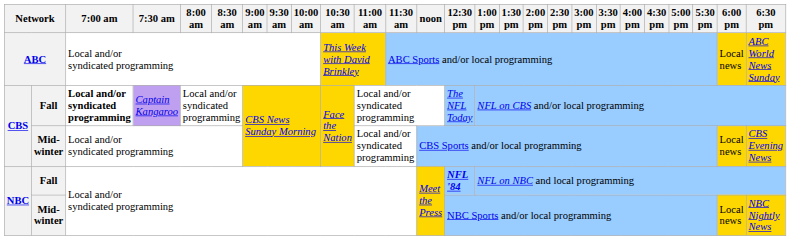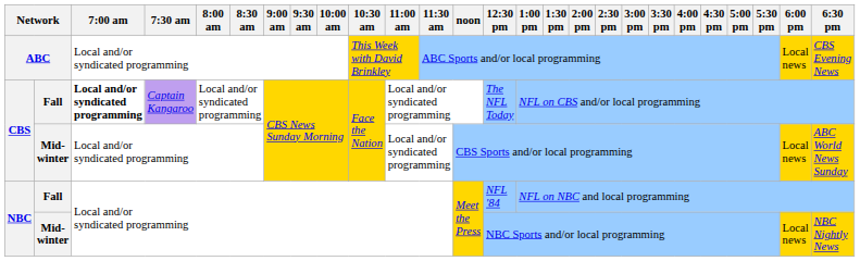ABC | 6:30 pm: ABC World News Sunday -> CBS Evening News
CBS / Mid-winter | 6:30 pm: CBS Evening News -> ABC World News Sunday
NBC / Fall | 12:30 pm: bold -> normal
